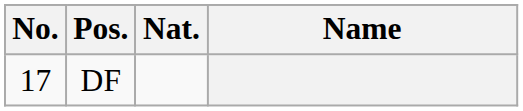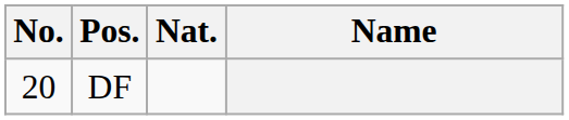DF | No.: 17 -> 20
